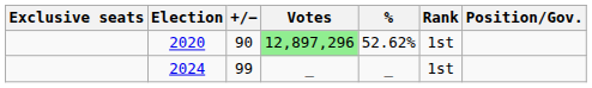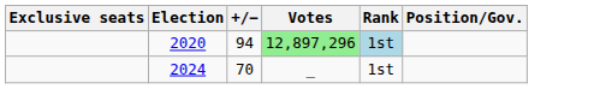- column: % | 52.62% | _
2020 | +/−: 90 -> 94
2020 | Rank: no background -> lightblue background
2024 | +/−: 99 -> 70
